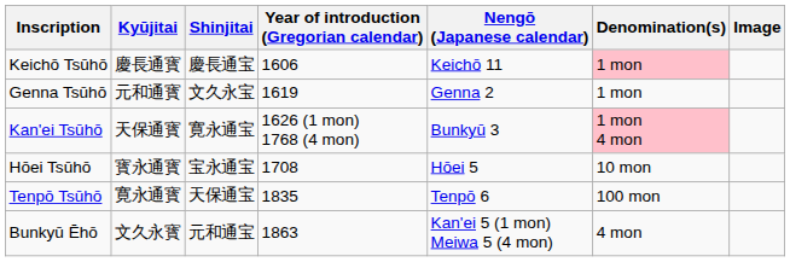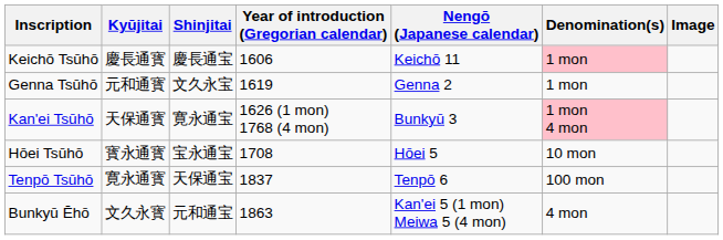Tenpō Tsūhō | Year of introduction (Gregorian calendar): 1835 -> 1837
